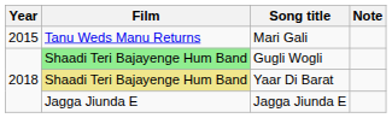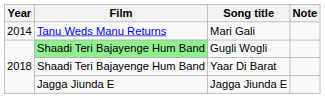Mari Gali | Year: 2015 -> 2014
Yaar Di Barat | Film: khaki background -> no background
